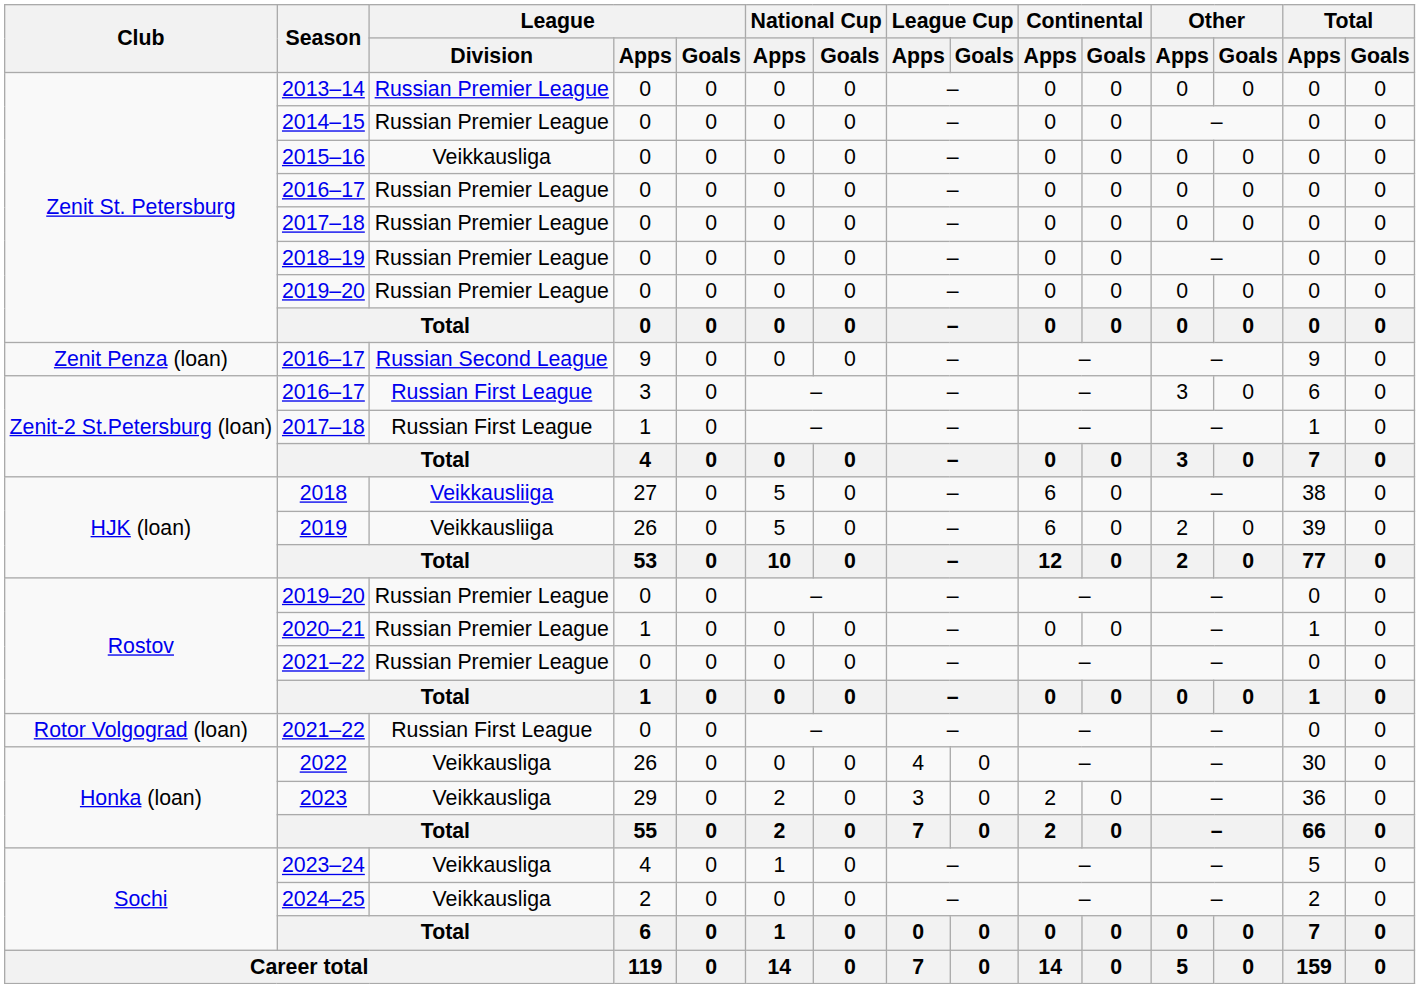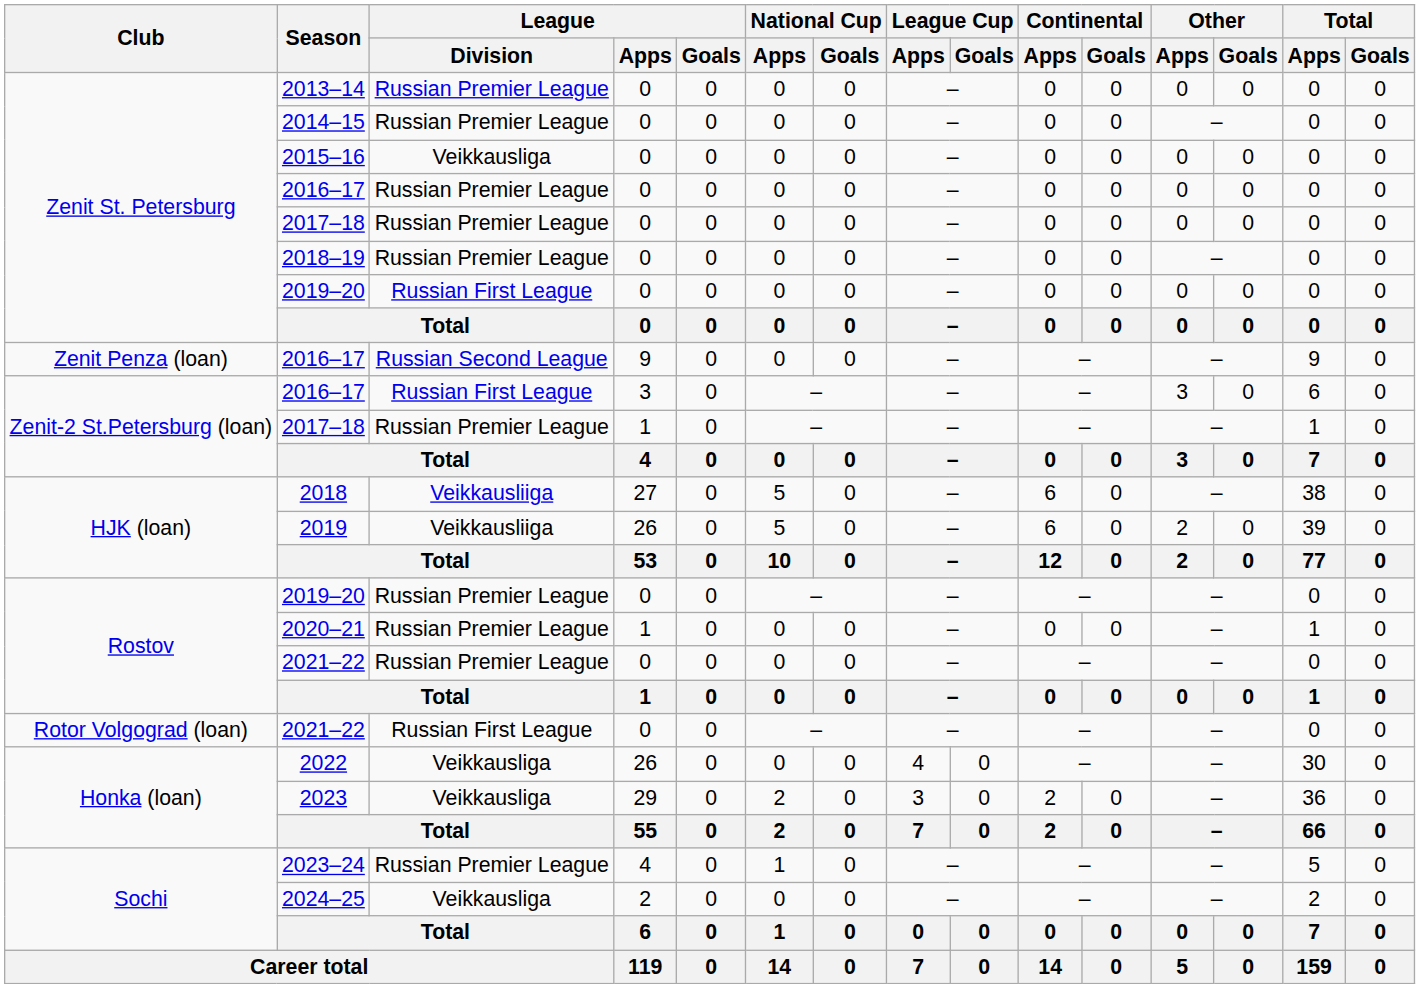Zenit St. Petersburg / 2019–20 | League / Division: Russian Premier League -> Russian First League
Zenit-2 St.Petersburg (loan) / 2017–18 | League / Division: Russian First League -> Russian Premier League
2023–24 | League / Division: Veikkausliga -> Russian Premier League
